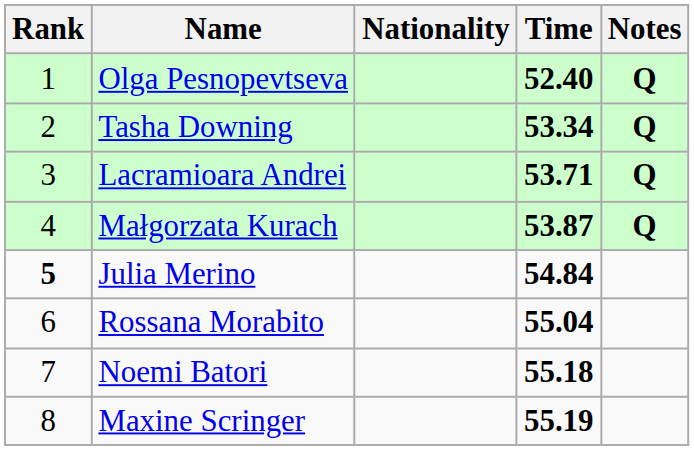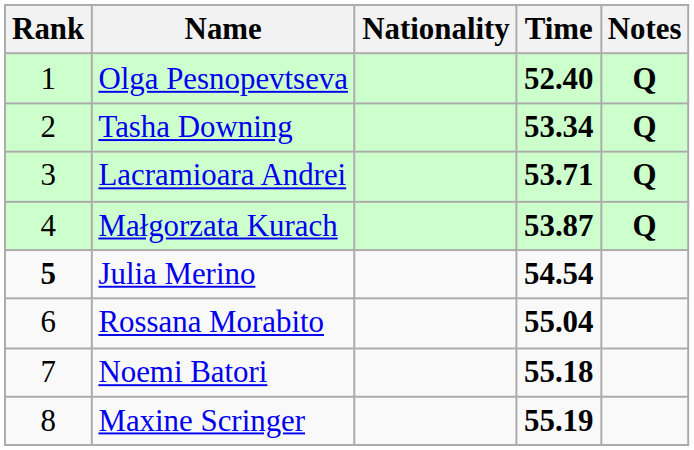Julia Merino | Time: 54.84 -> 54.54
